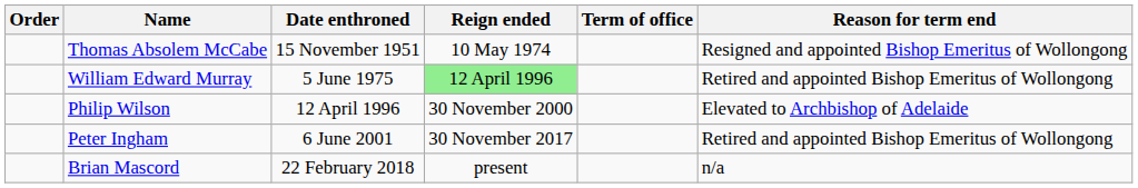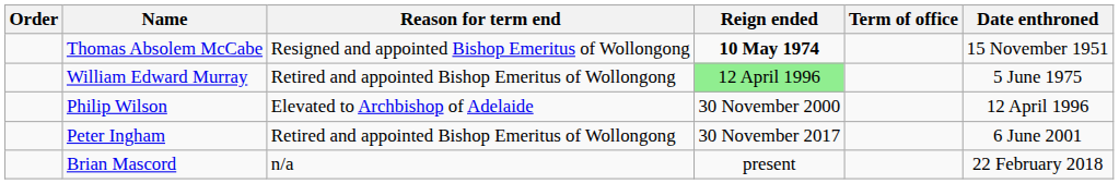columns swapped: Date enthroned <-> Reason for term end
Thomas Absolem McCabe | Reign ended: normal -> bold
